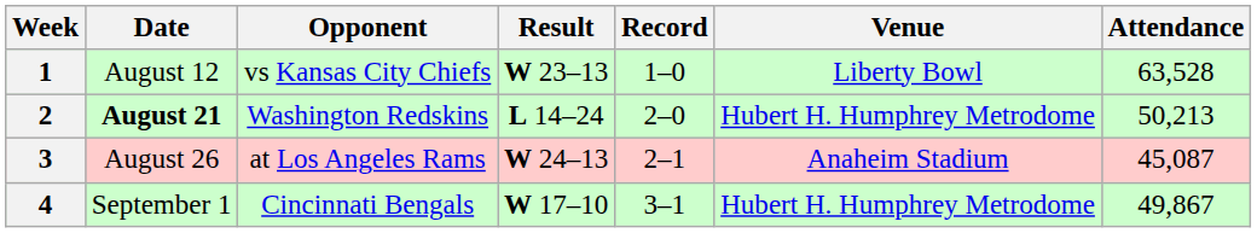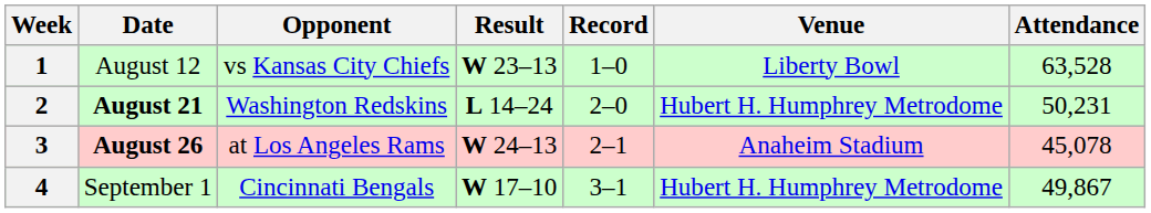2 | Attendance: 50,213 -> 50,231
3 | Date: normal -> bold
3 | Attendance: 45,087 -> 45,078
